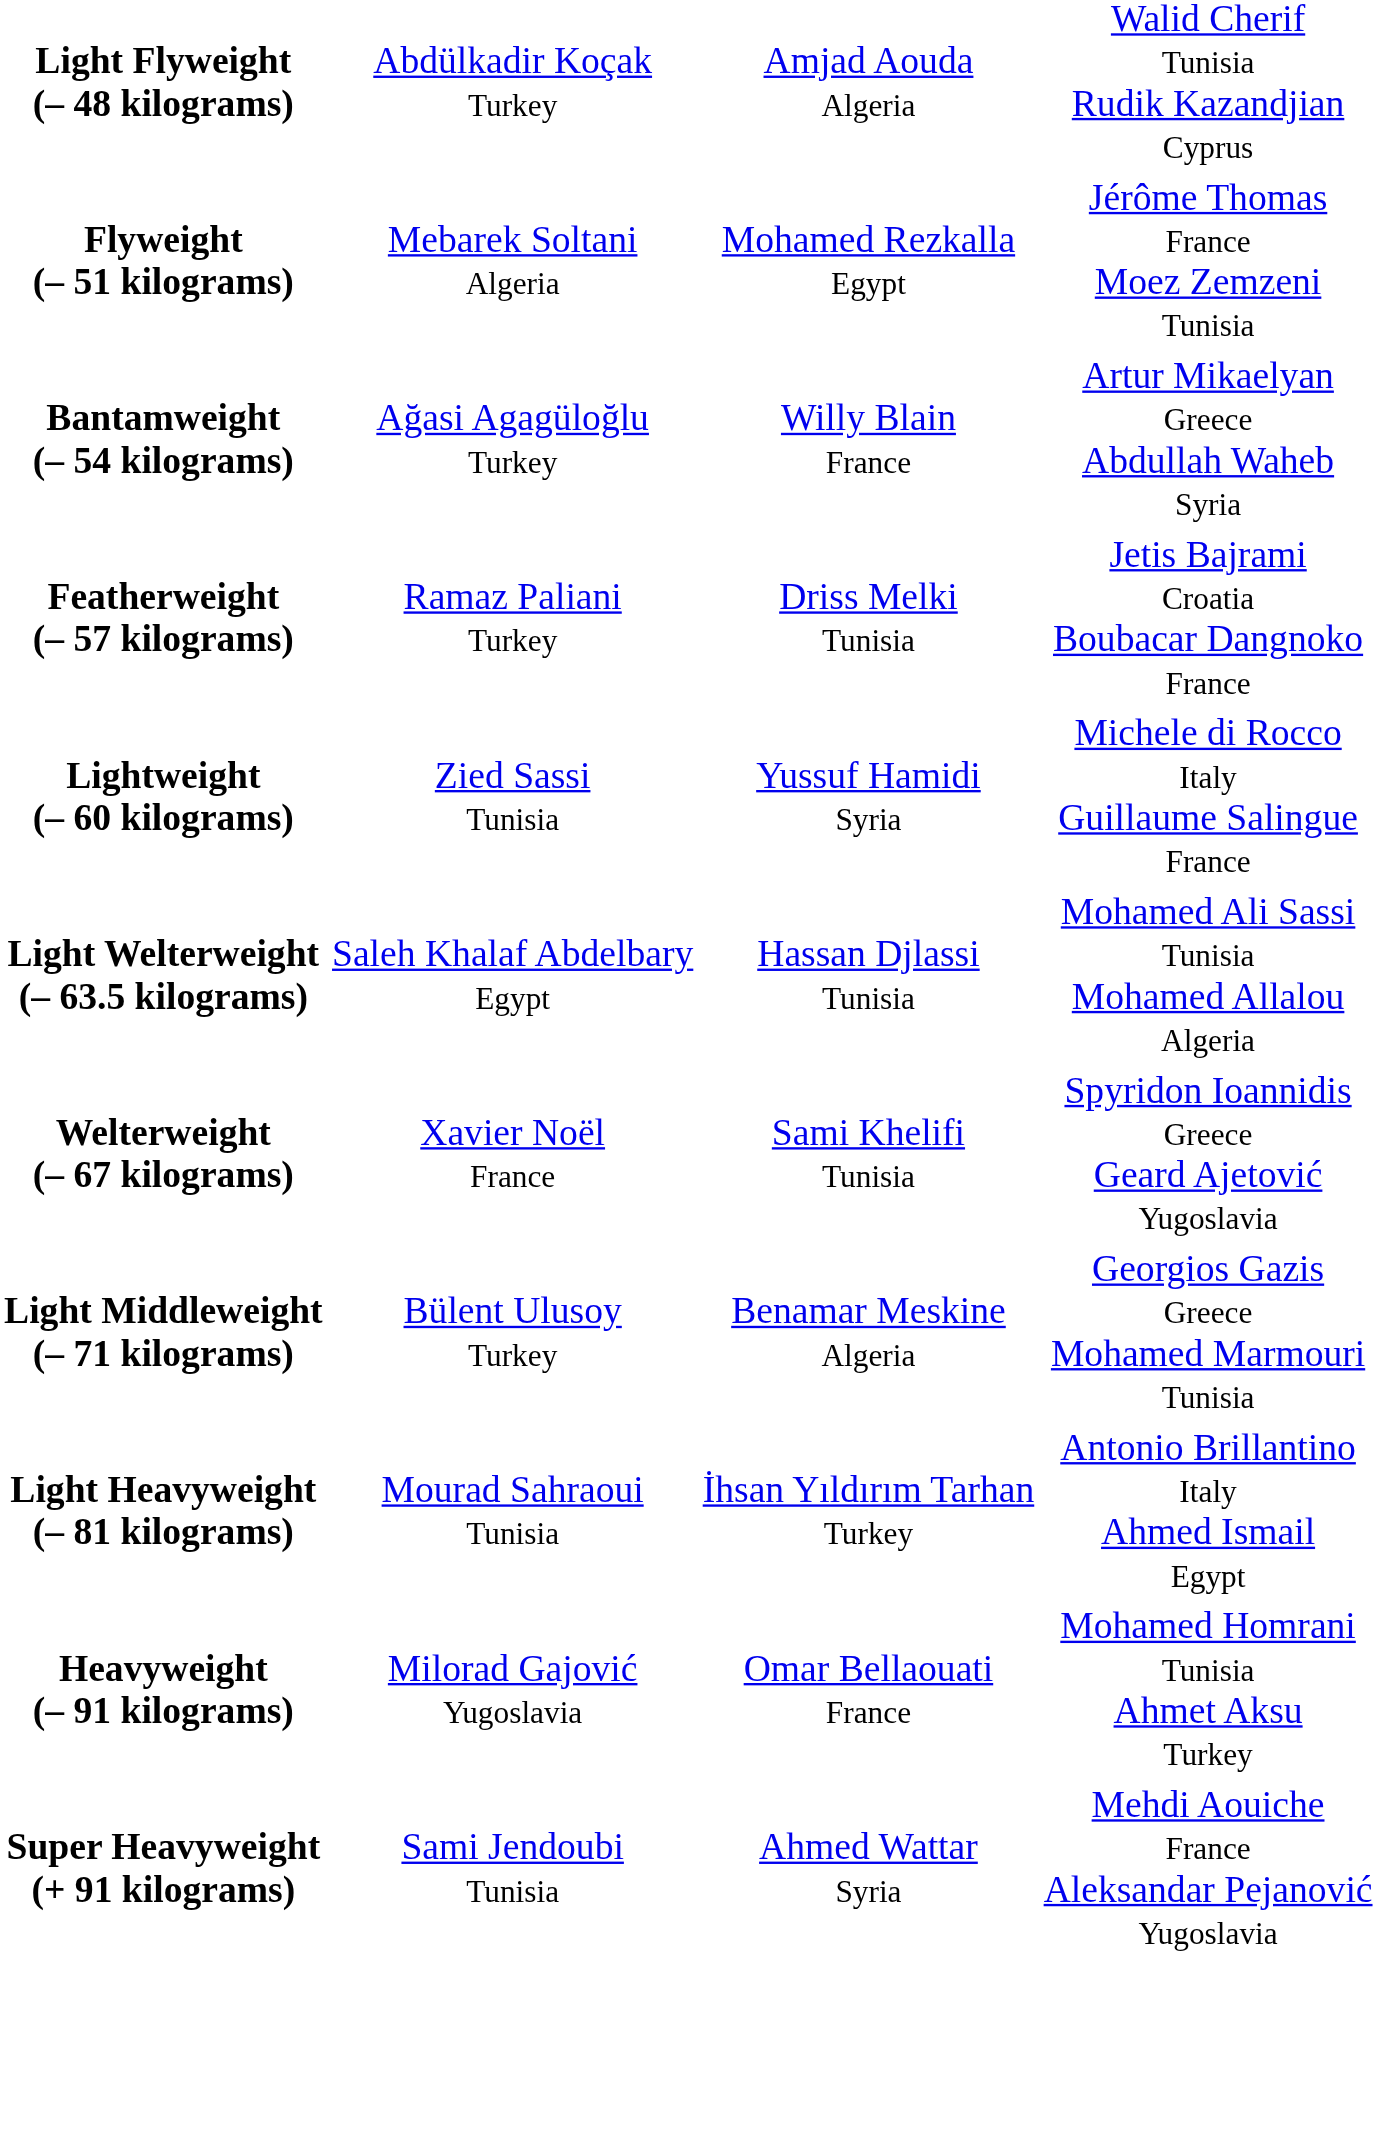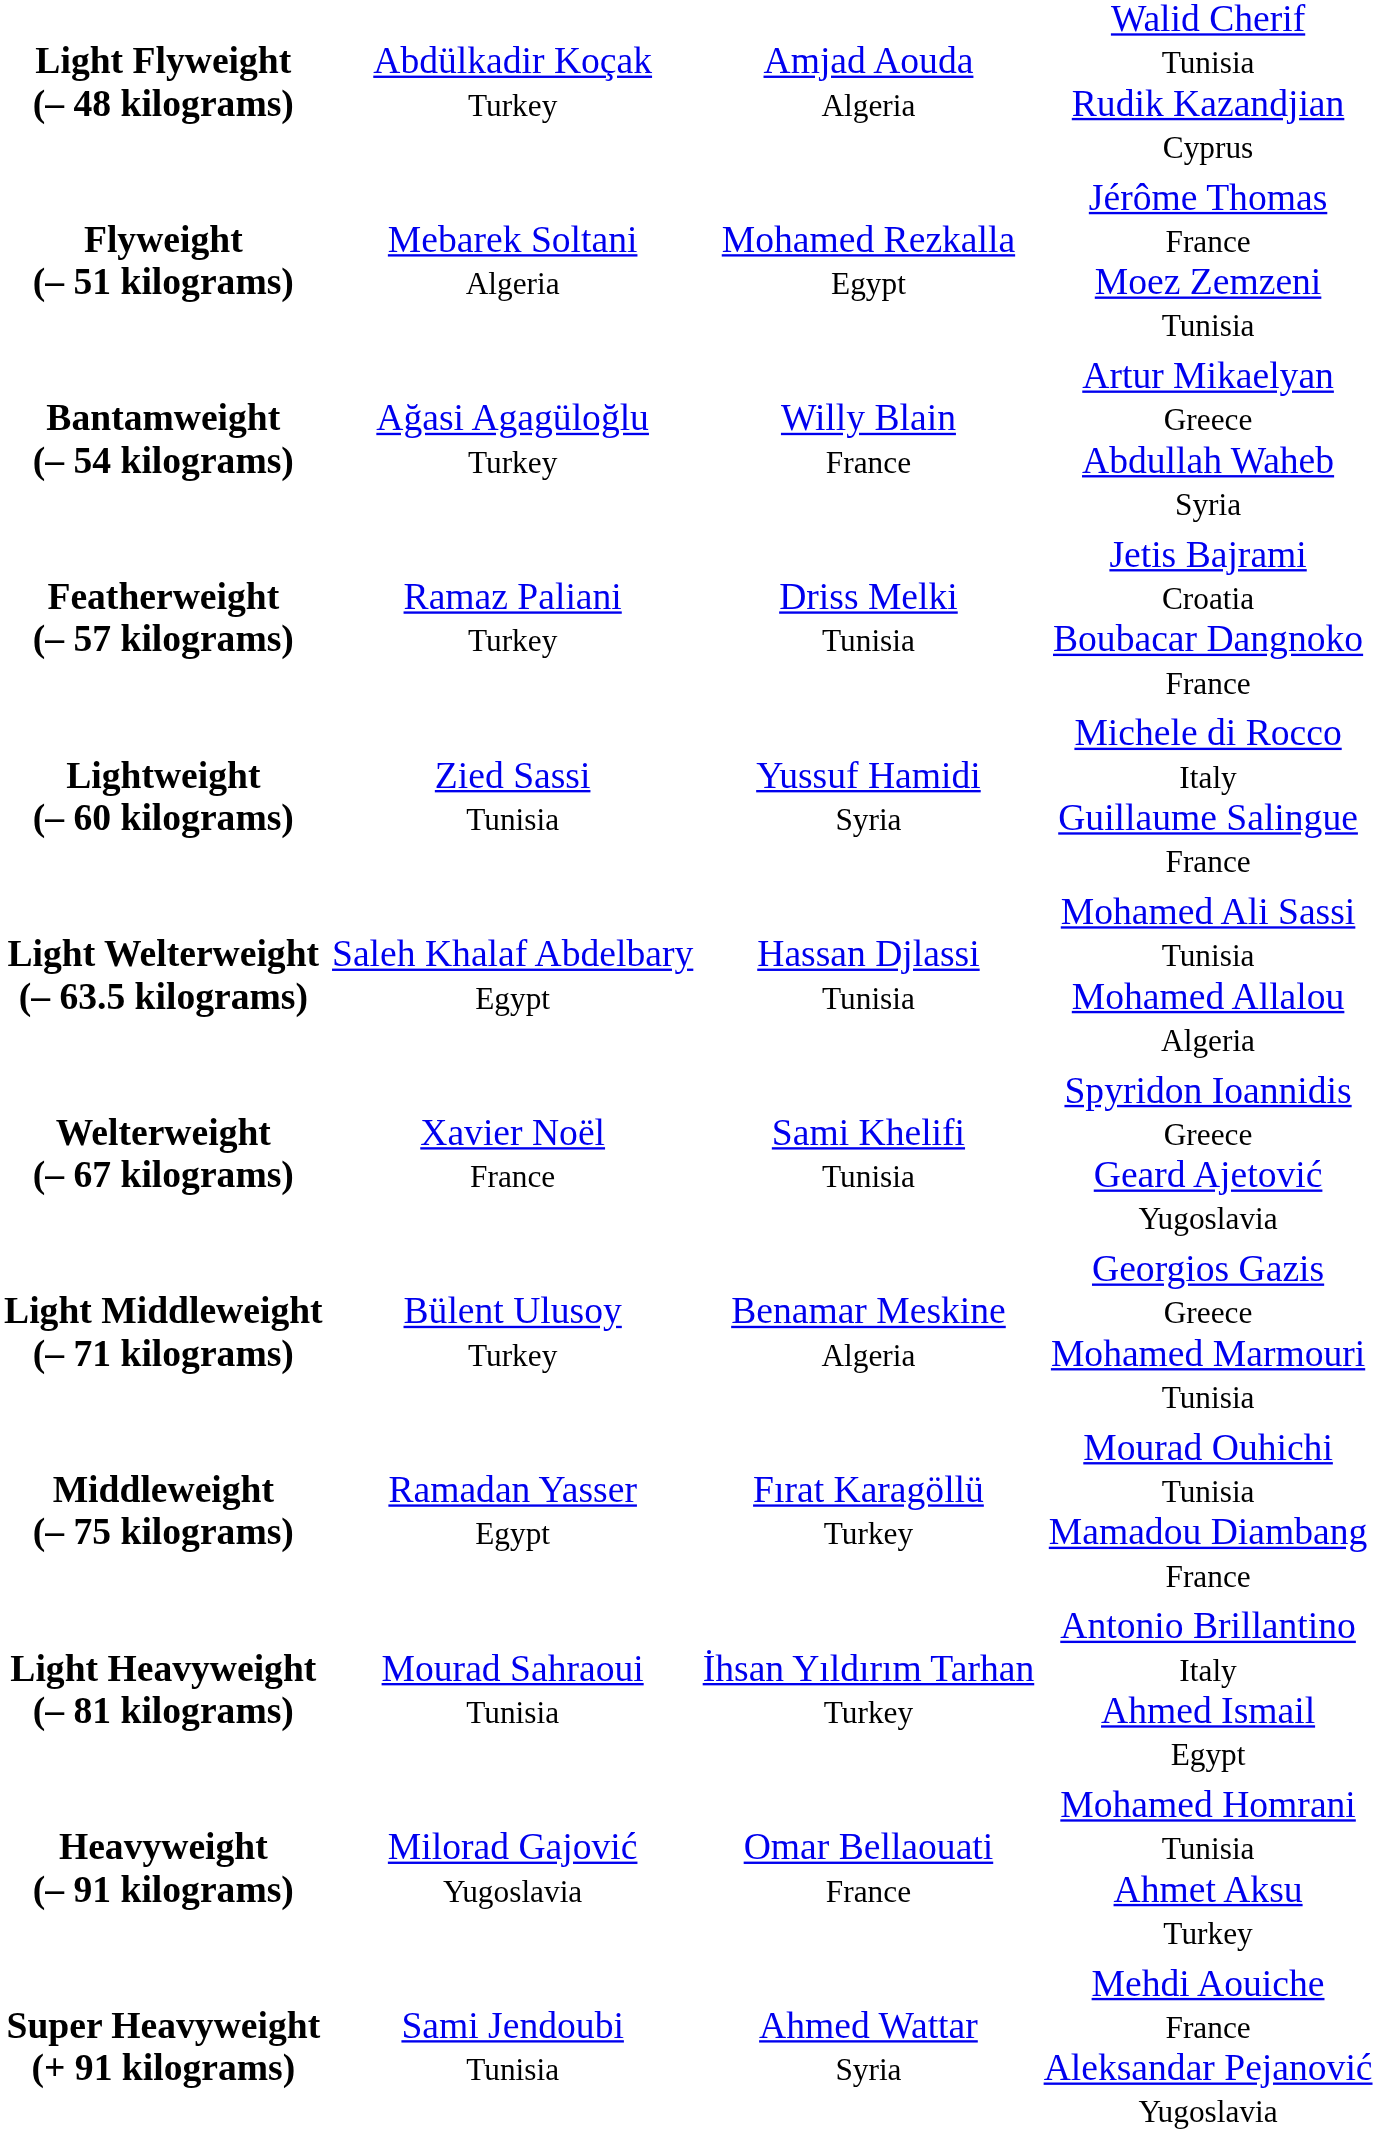+ row: Middleweight (– 75 kilograms) | Ramadan Yasser Egypt | Fırat Karagöllü Turkey | Mourad Ouhichi Tunisia Mamadou Diambang France
